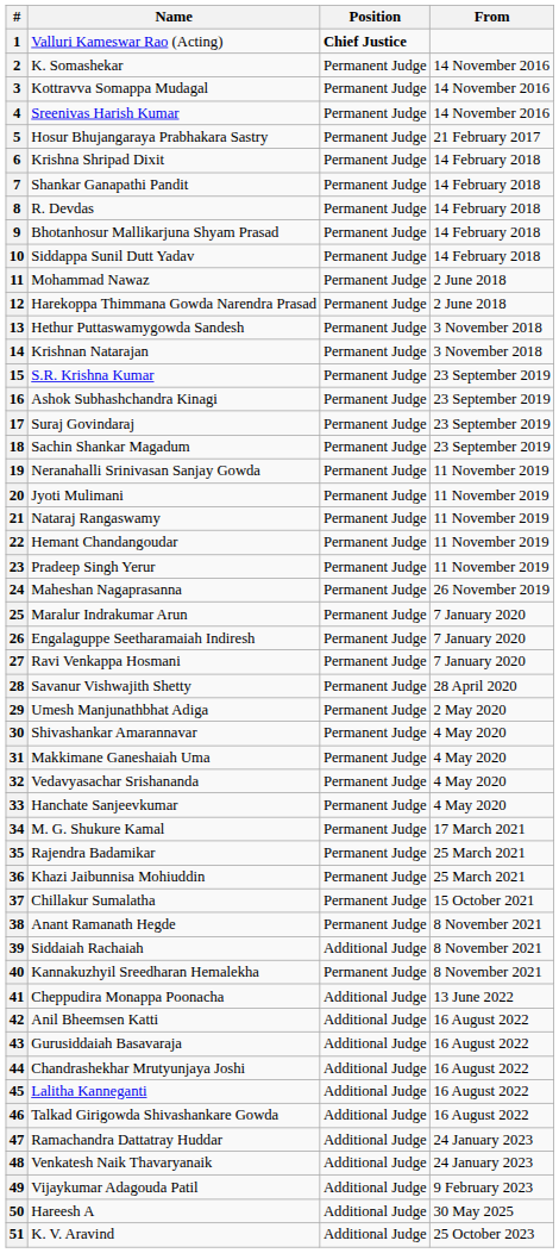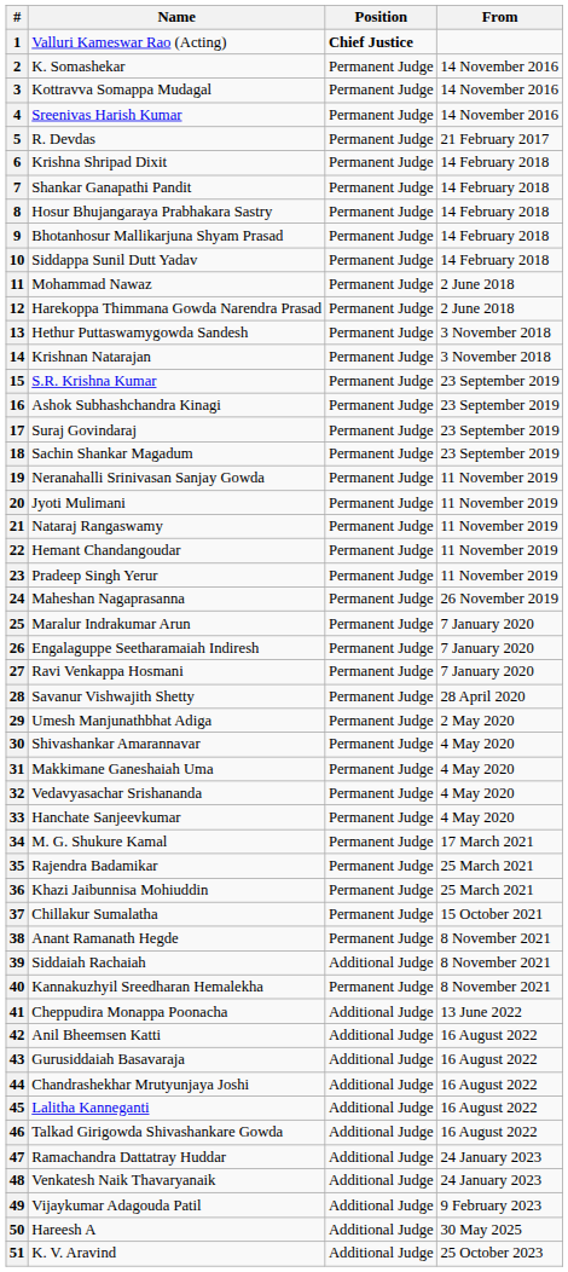5 | Name: Hosur Bhujangaraya Prabhakara Sastry -> R. Devdas
8 | Name: R. Devdas -> Hosur Bhujangaraya Prabhakara Sastry
